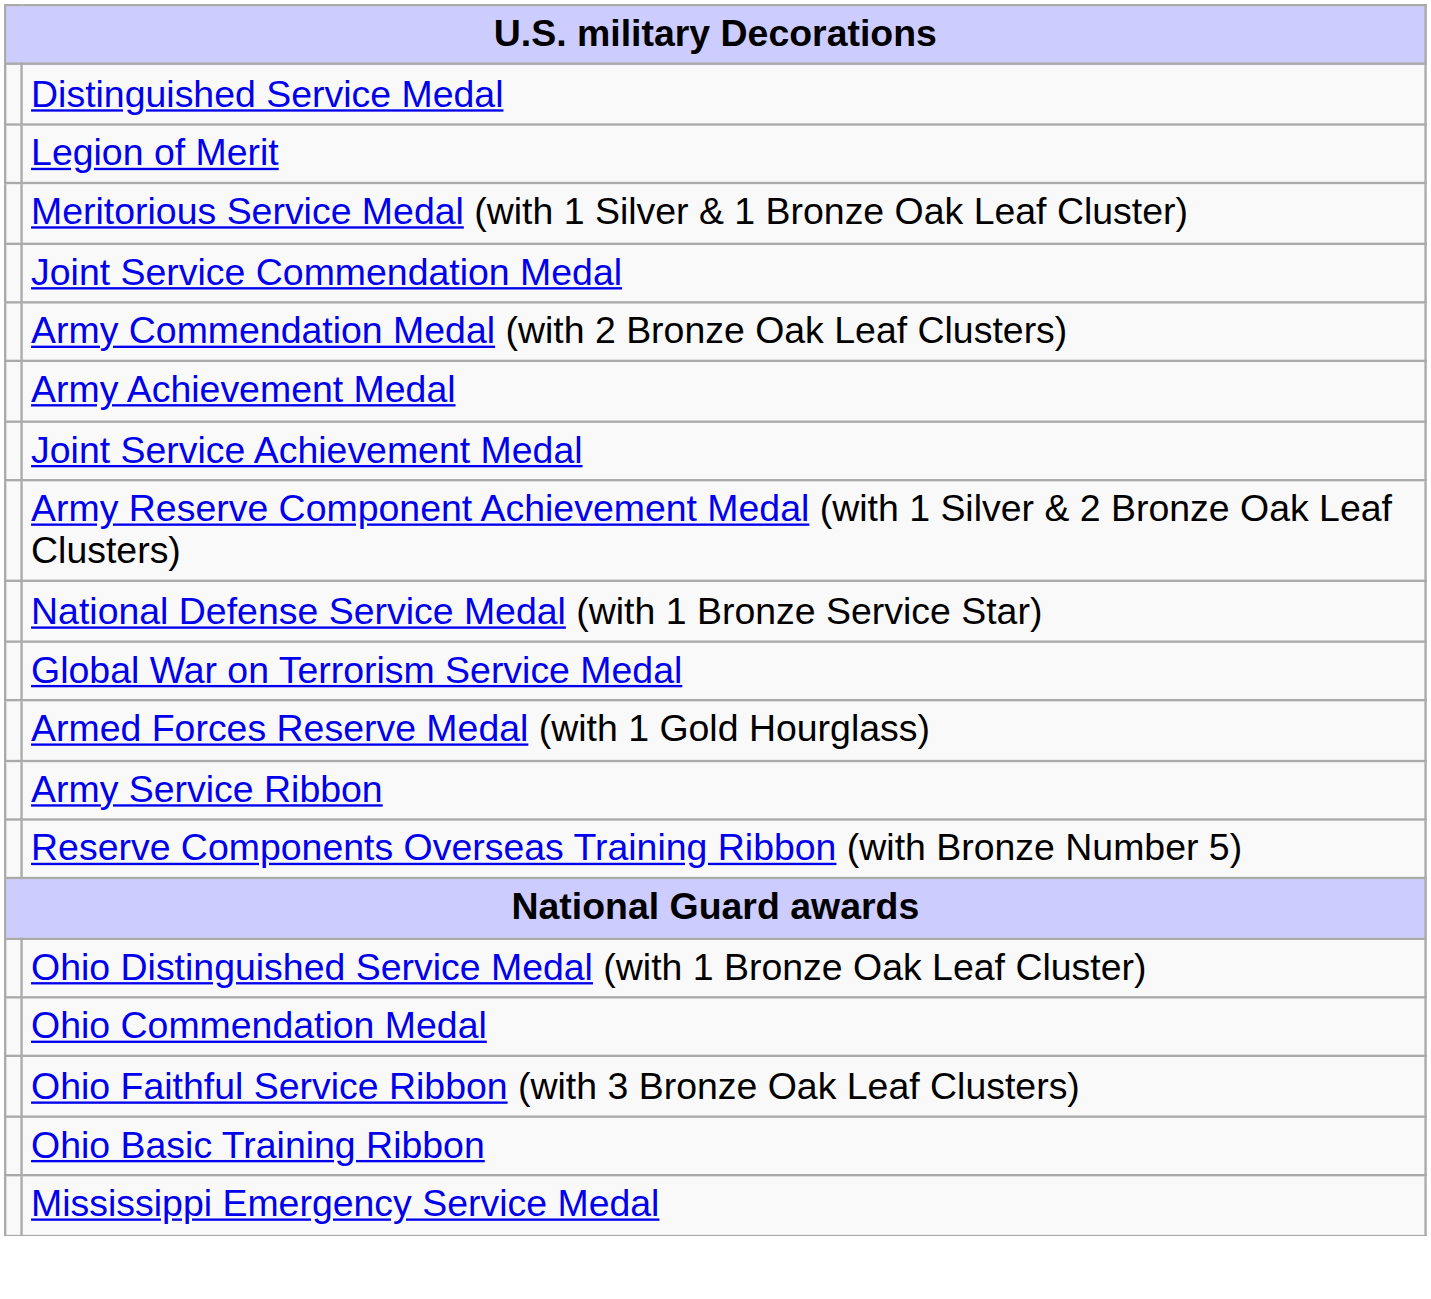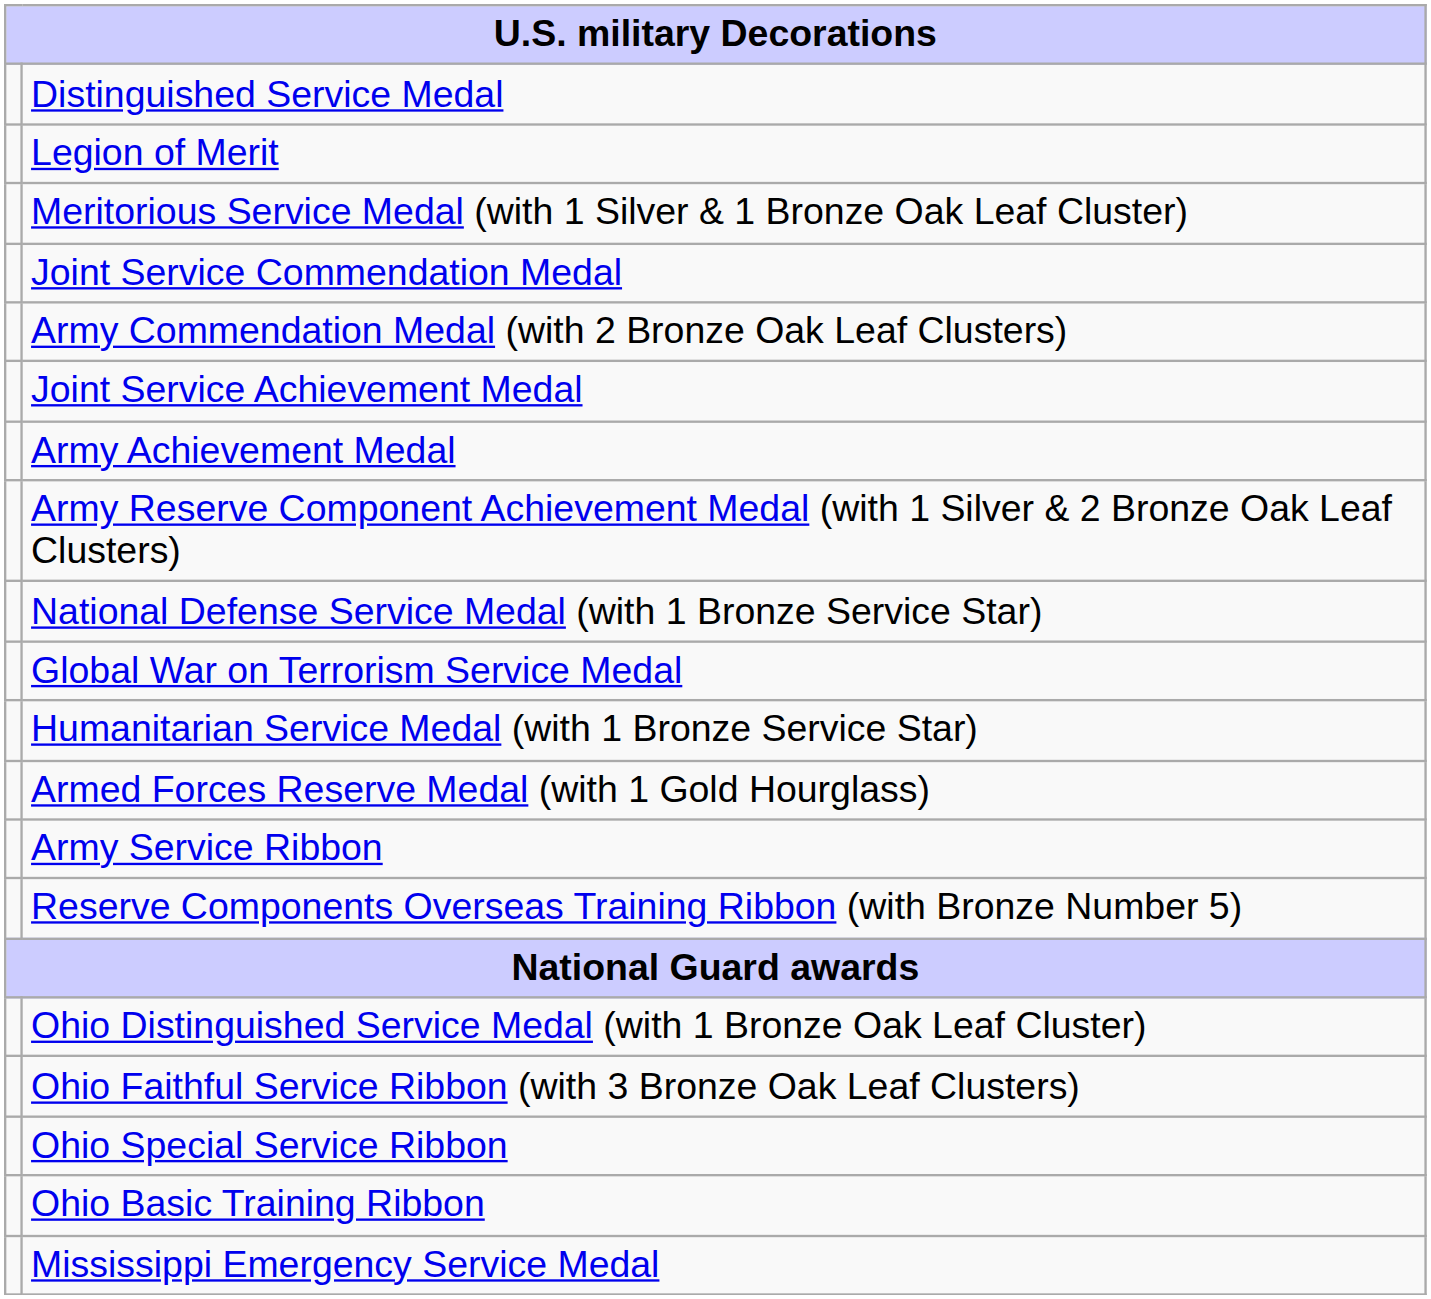rows swapped: Joint Service Achievement Medal <-> Army Achievement Medal
+ row: Humanitarian Service Medal (with 1 Bronze Service Star)
- row: Ohio Commendation Medal
+ row: Ohio Special Service Ribbon
